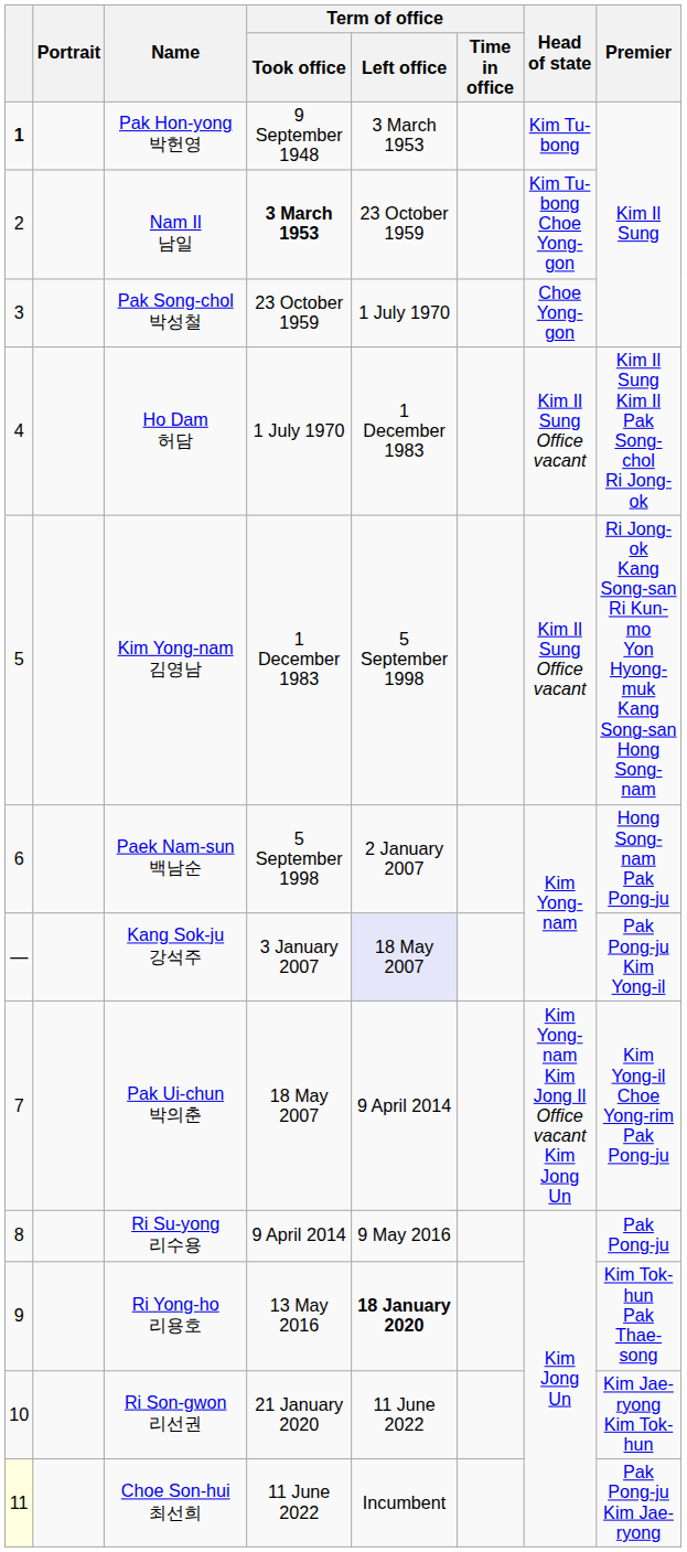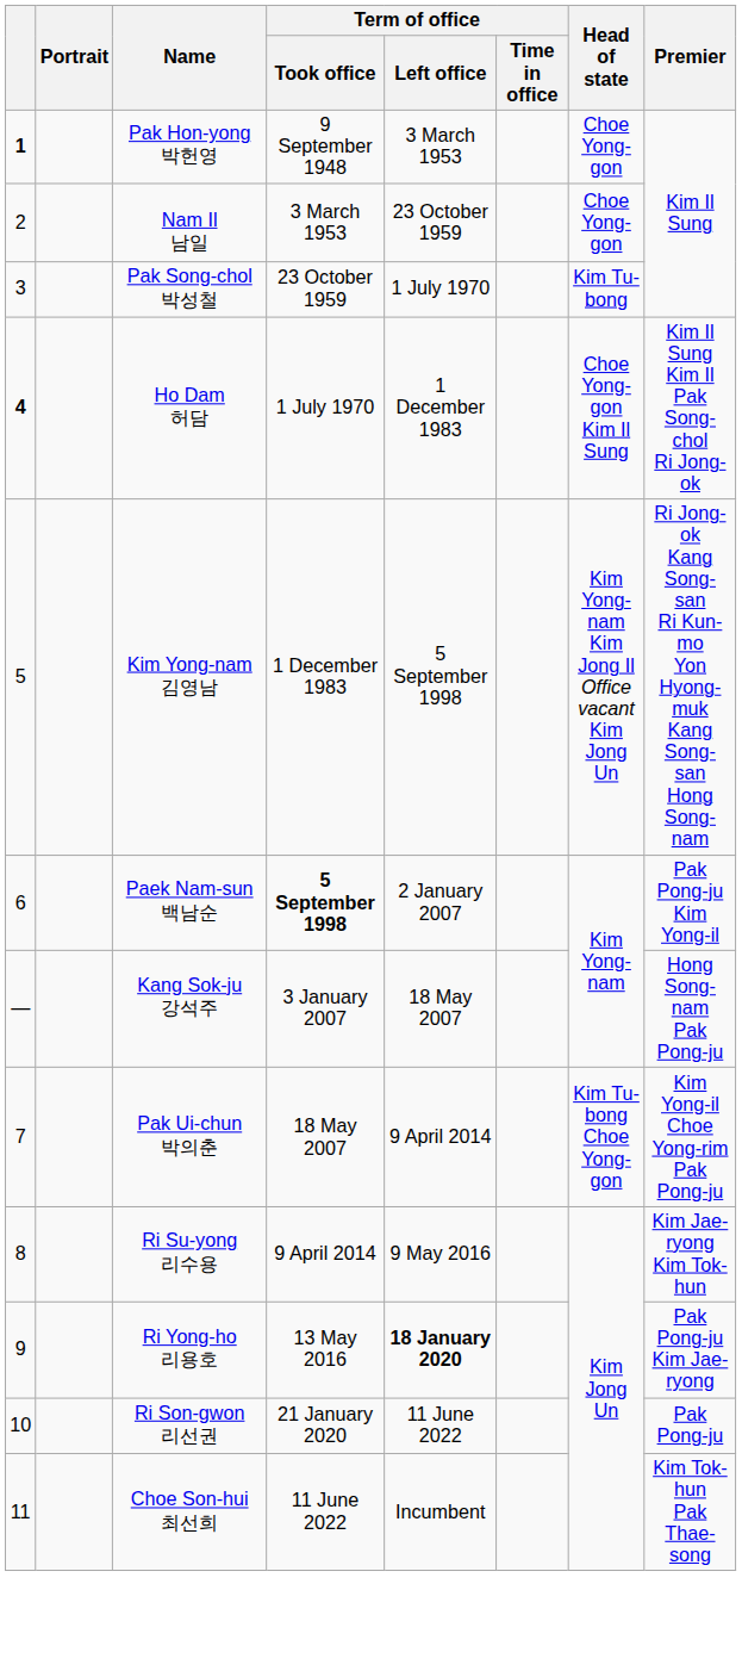Pak Hon-yong 박헌영 | Head of state: Kim Tu-bong -> Choe Yong-gon
Nam Il 남일 | Term of office / Took office: bold -> normal
Nam Il 남일 | Head of state: Kim Tu-bong Choe Yong-gon -> Choe Yong-gon
Pak Song-chol 박성철 | Head of state: Choe Yong-gon -> Kim Tu-bong
Ho Dam 허담 | column 1: normal -> bold
Ho Dam 허담 | Head of state: Kim Il Sung Office vacant -> Choe Yong-gon Kim Il Sung
Kim Yong-nam 김영남 | Head of state: Kim Il Sung Office vacant -> Kim Yong-nam Kim Jong Il Office vacant Kim Jong Un
Paek Nam-sun 백남순 | Term of office / Took office: normal -> bold
Paek Nam-sun 백남순 | Premier: Hong Song-nam Pak Pong-ju -> Pak Pong-ju Kim Yong-il
Kang Sok-ju 강석주 | Term of office / Left office: lavender background -> no background
Kang Sok-ju 강석주 | Premier: Pak Pong-ju Kim Yong-il -> Hong Song-nam Pak Pong-ju
Pak Ui-chun 박의춘 | Head of state: Kim Yong-nam Kim Jong Il Office vacant Kim Jong Un -> Kim Tu-bong Choe Yong-gon
Ri Su-yong 리수용 | Premier: Pak Pong-ju -> Kim Jae-ryong Kim Tok-hun
Ri Yong-ho 리용호 | Premier: Kim Tok-hun Pak Thae-song -> Pak Pong-ju Kim Jae-ryong
Ri Son-gwon 리선권 | Premier: Kim Jae-ryong Kim Tok-hun -> Pak Pong-ju
Choe Son-hui 최선희 | column 1: lightyellow background -> no background
Choe Son-hui 최선희 | Premier: Pak Pong-ju Kim Jae-ryong -> Kim Tok-hun Pak Thae-song
